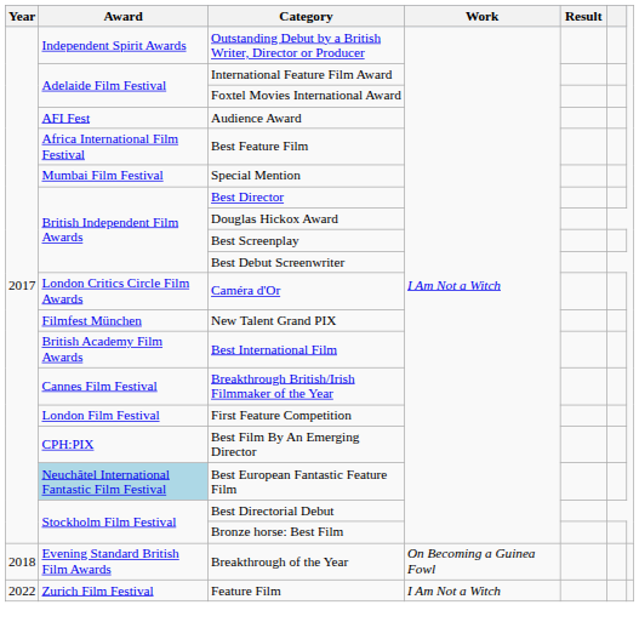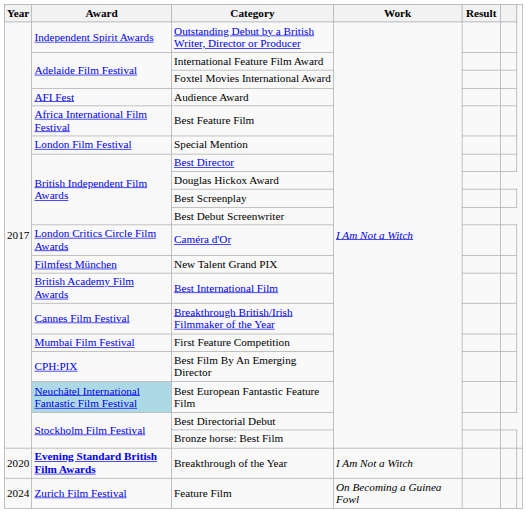Special Mention | Award: Mumbai Film Festival -> London Film Festival
First Feature Competition | Award: London Film Festival -> Mumbai Film Festival
Breakthrough of the Year | Year: 2018 -> 2020
Breakthrough of the Year | Award: normal -> bold
Breakthrough of the Year | Work: On Becoming a Guinea Fowl -> I Am Not a Witch
Feature Film | Year: 2022 -> 2024
Feature Film | Work: I Am Not a Witch -> On Becoming a Guinea Fowl
